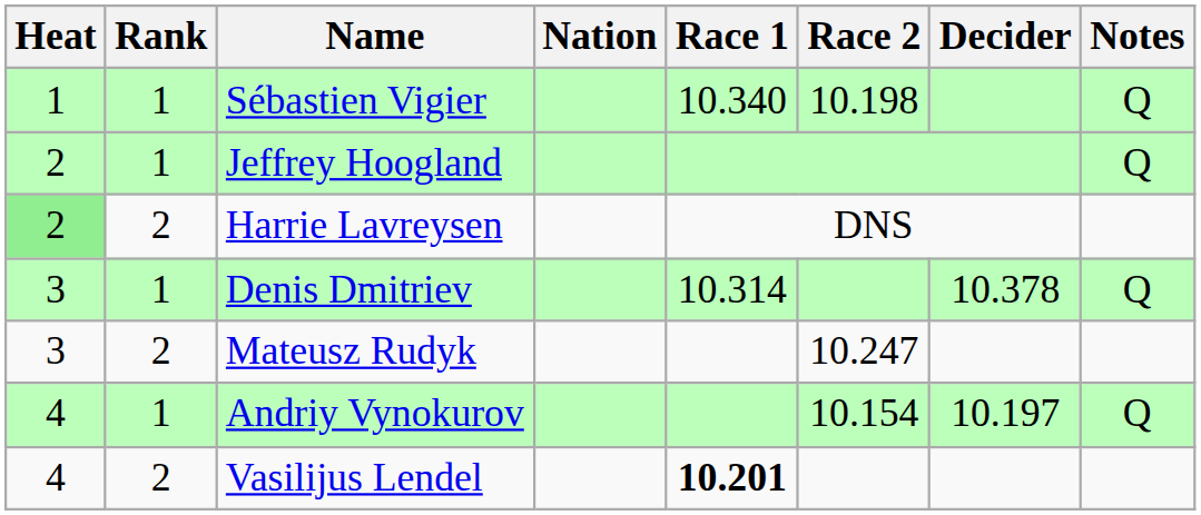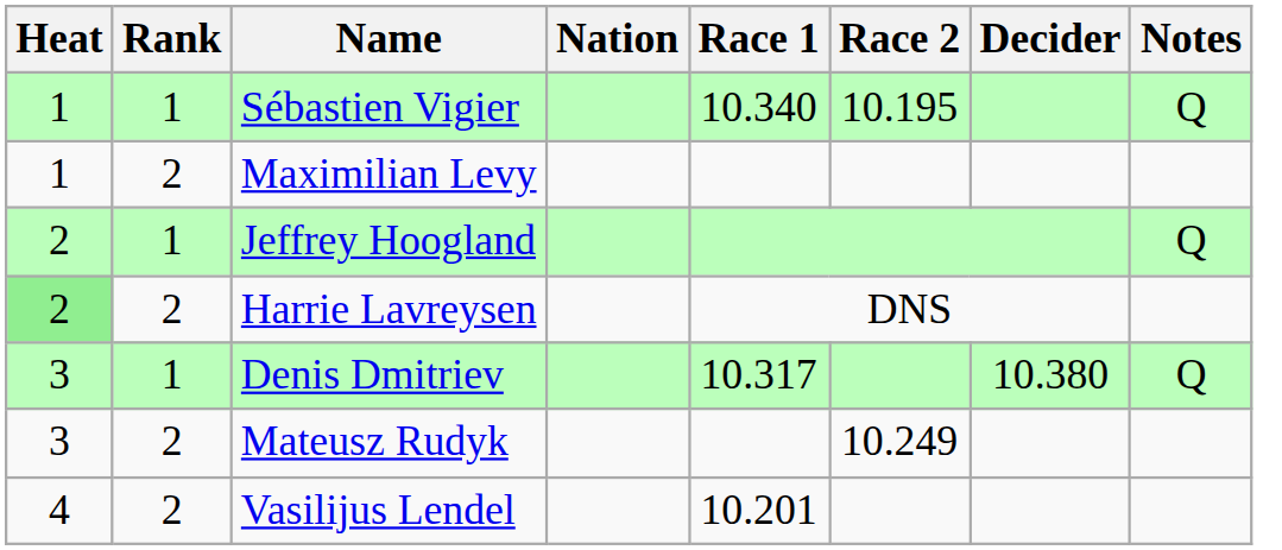Sébastien Vigier | Race 2: 10.198 -> 10.195
+ row: 1 | 2 | Maximilian Levy
Denis Dmitriev | Race 1: 10.314 -> 10.317
Denis Dmitriev | Decider: 10.378 -> 10.380
Mateusz Rudyk | Race 2: 10.247 -> 10.249
- row: 4 | 1 | Andriy Vynokurov | 10.154 | 10.197 | Q
Vasilijus Lendel | Race 1: bold -> normal
